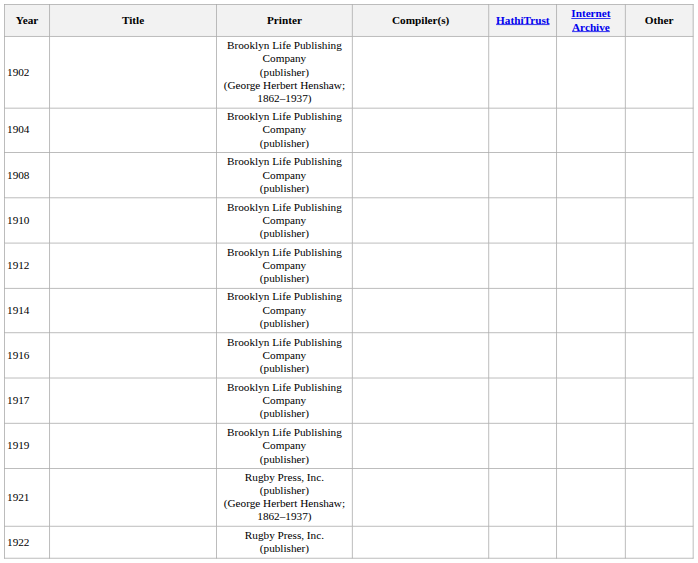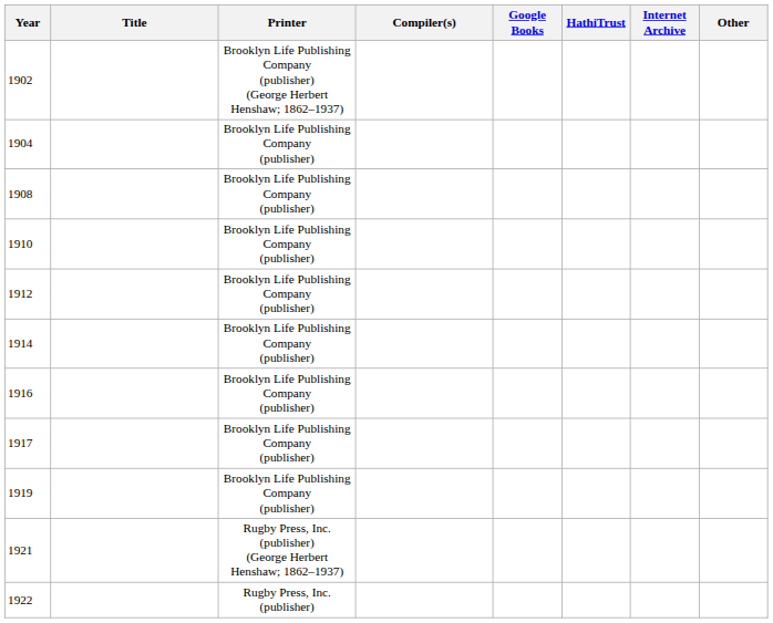+ column: Google Books
